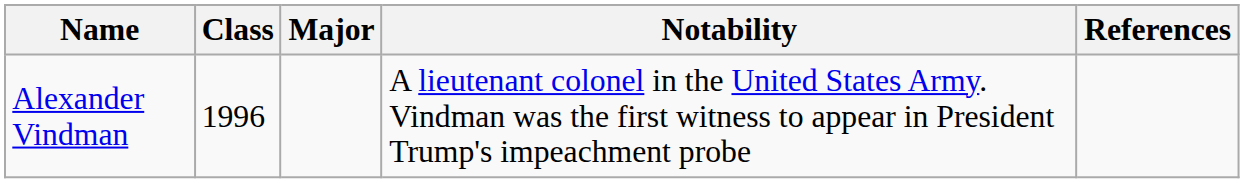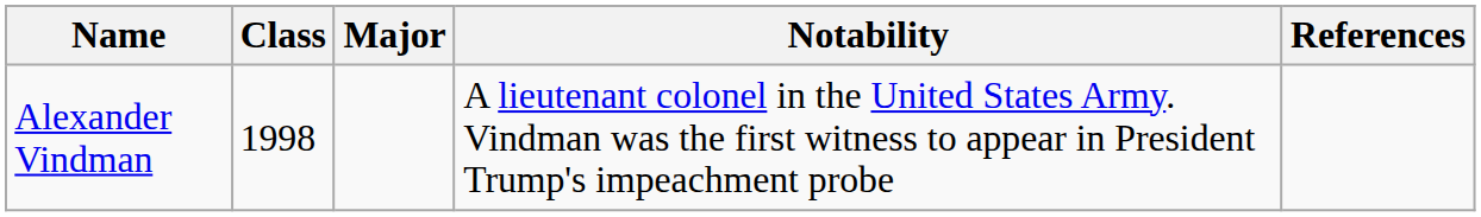Alexander Vindman | Class: 1996 -> 1998
